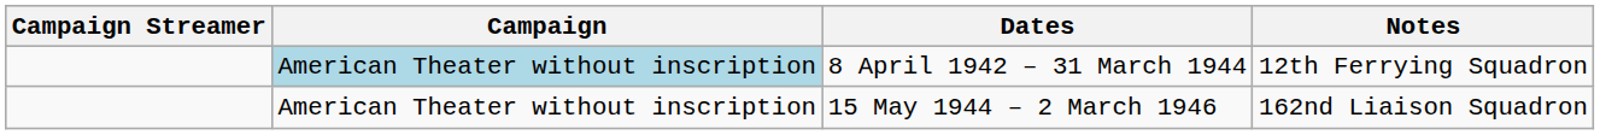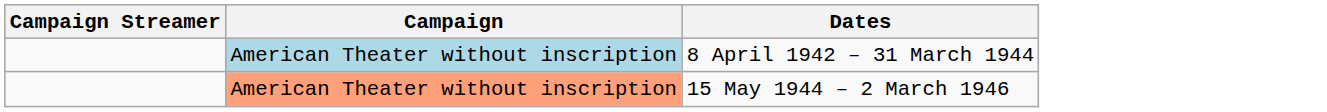- column: Notes | 12th Ferrying Squadron | 162nd Liaison Squadron
15 May 1944 – 2 March 1946 | Campaign: no background -> lightsalmon background
